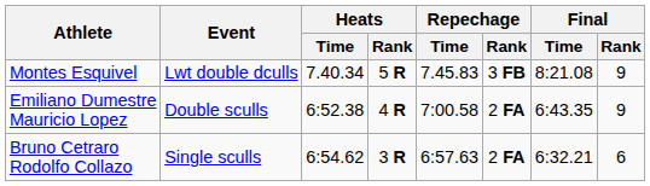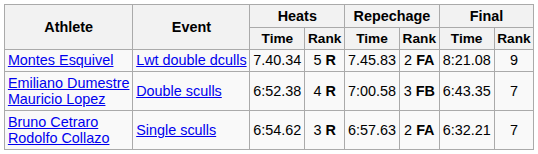Montes Esquivel | Repechage / Rank: 3 FB -> 2 FA
Emiliano Dumestre Mauricio Lopez | Repechage / Rank: 2 FA -> 3 FB
Emiliano Dumestre Mauricio Lopez | Final / Rank: 9 -> 7
Bruno Cetraro Rodolfo Collazo | Final / Rank: 6 -> 7
